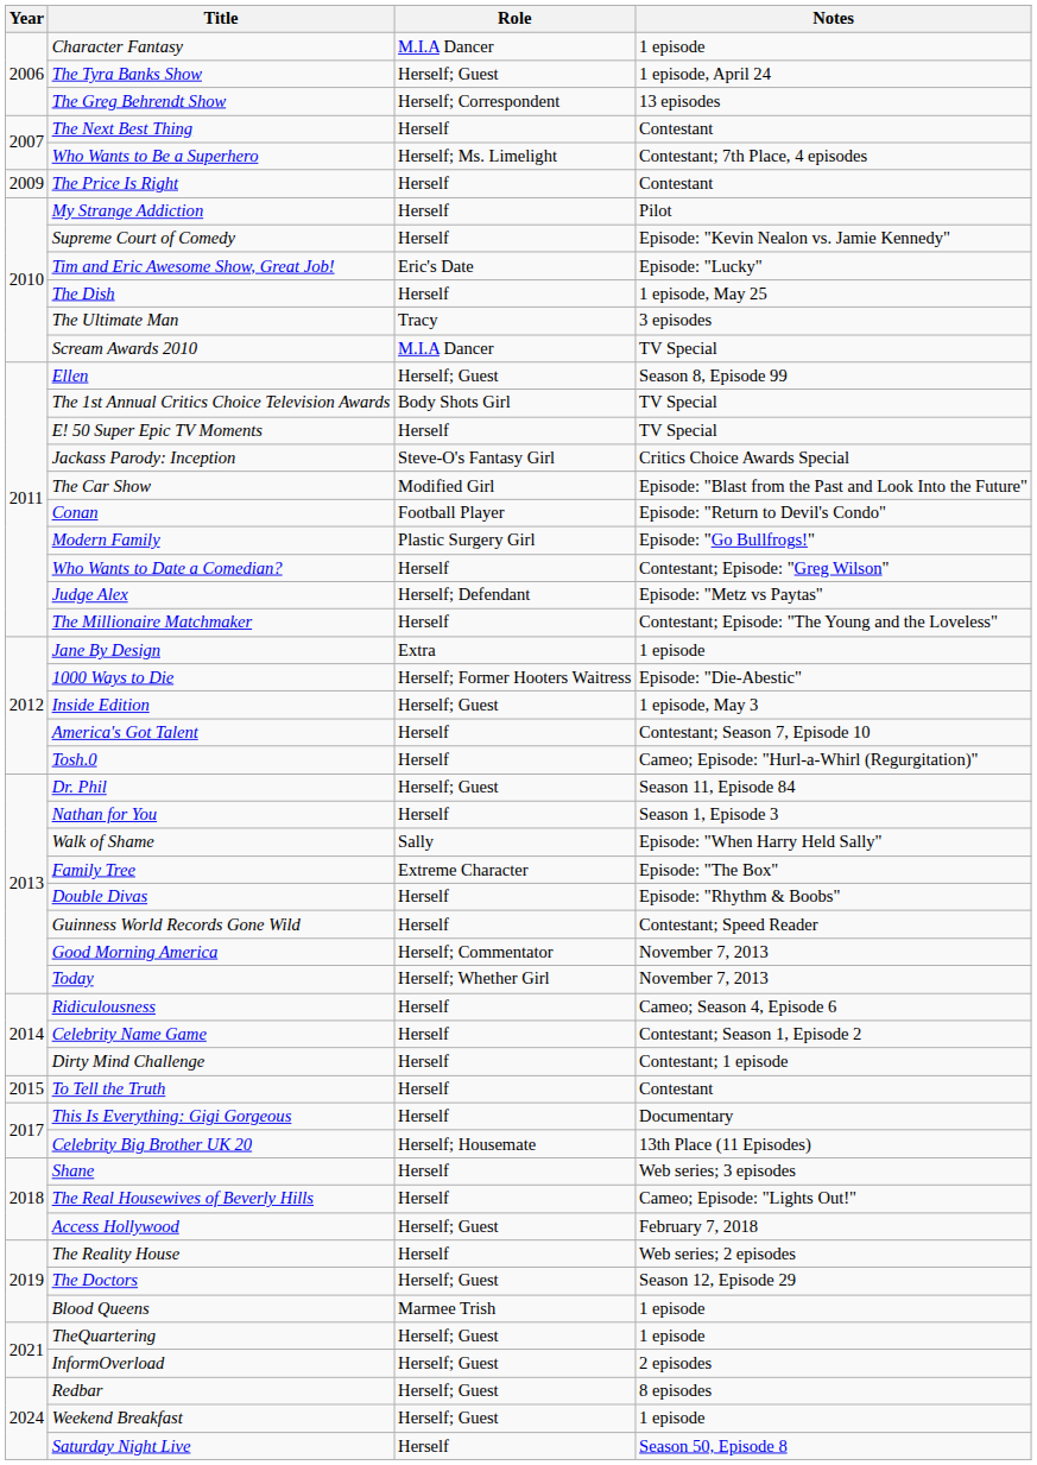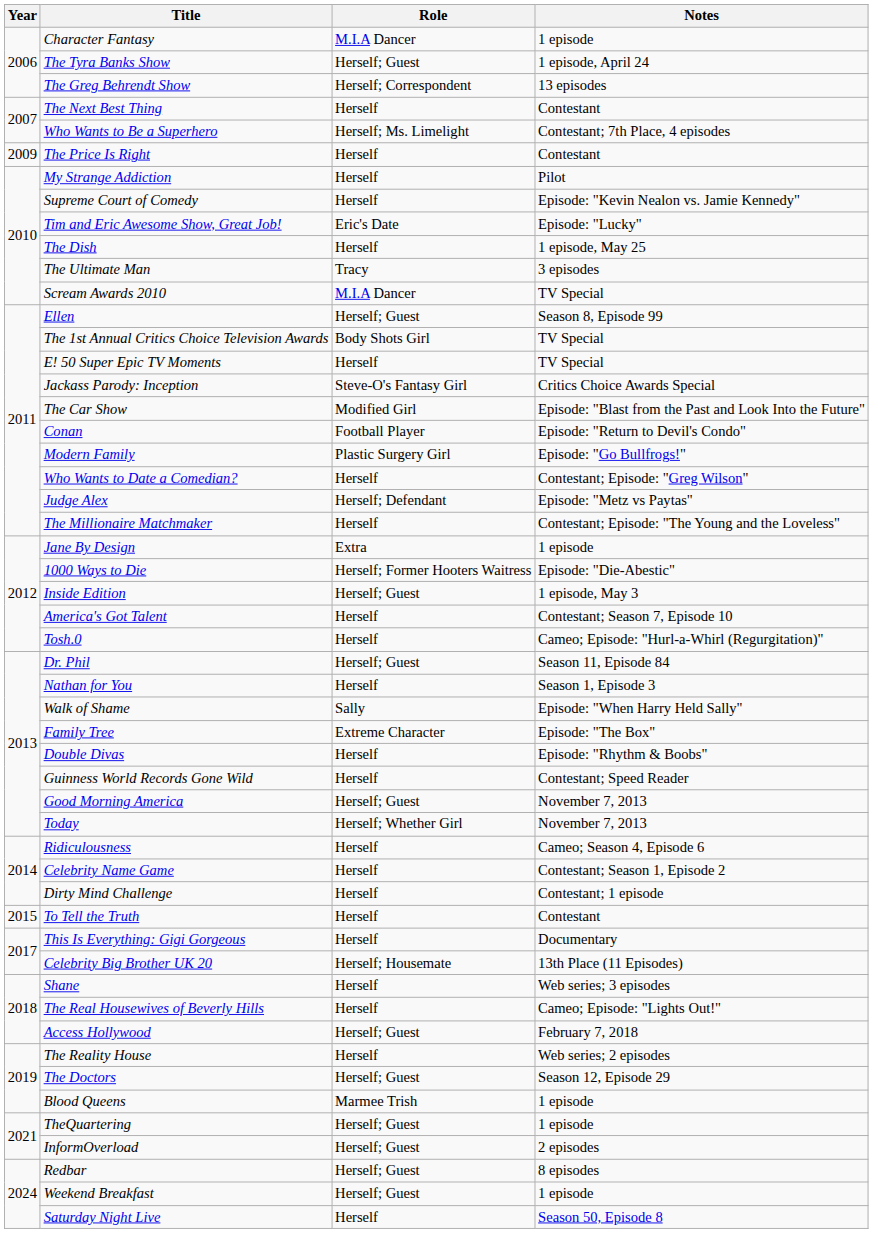Good Morning America | Role: Herself; Commentator -> Herself; Guest
